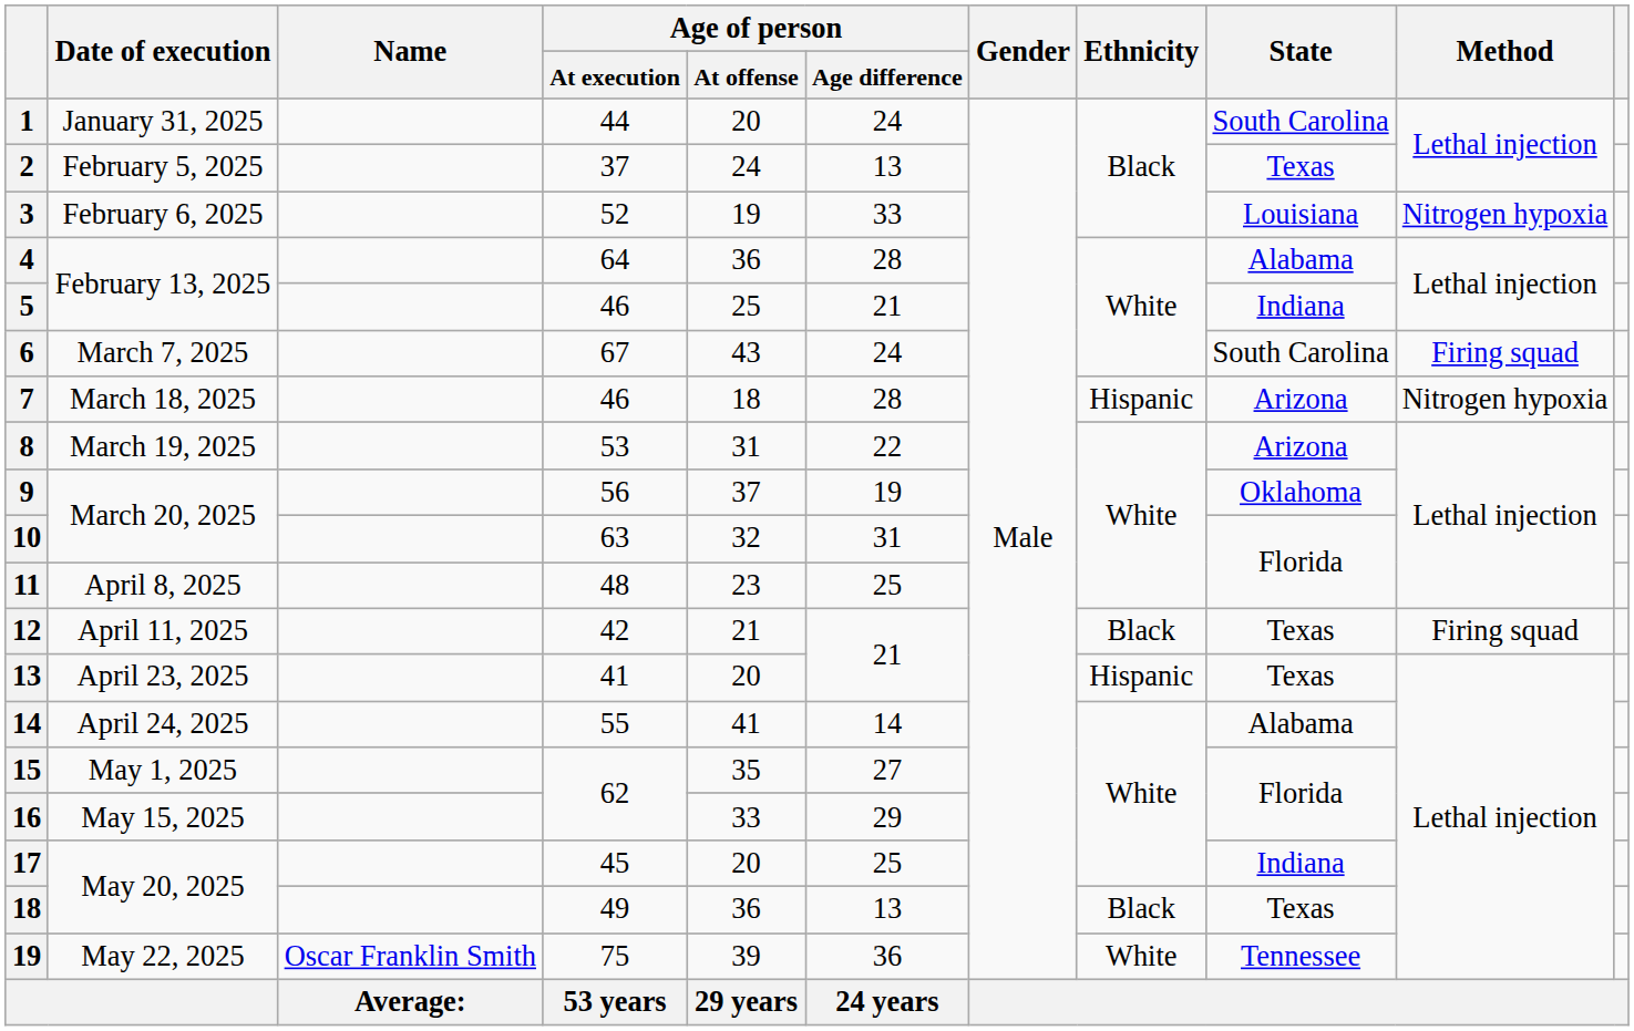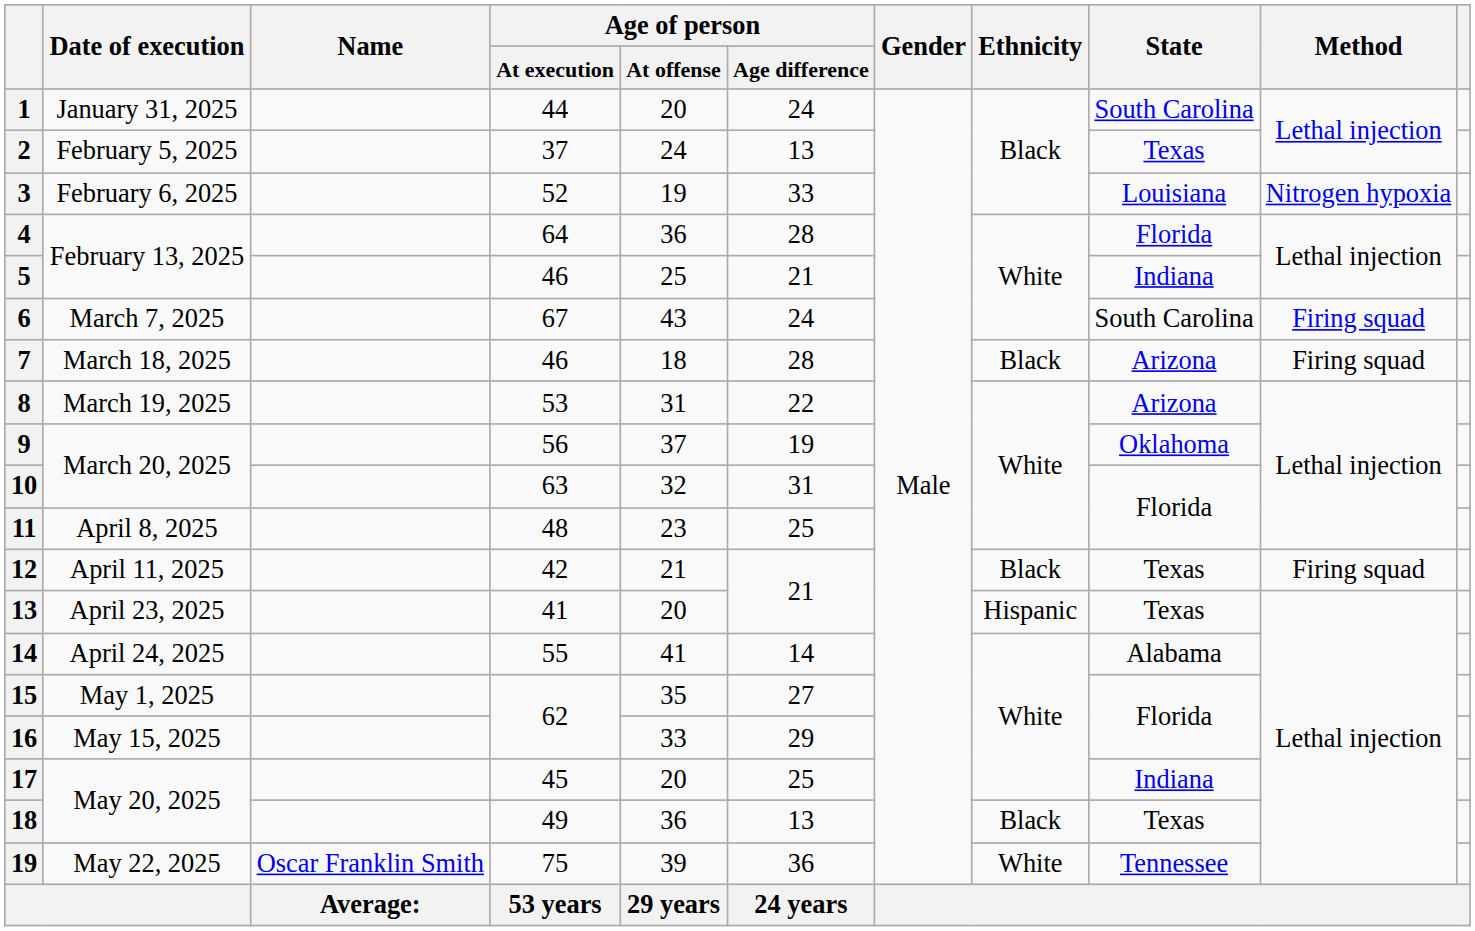4 | State: Alabama -> Florida
7 | Ethnicity: Hispanic -> Black
7 | Method: Nitrogen hypoxia -> Firing squad
